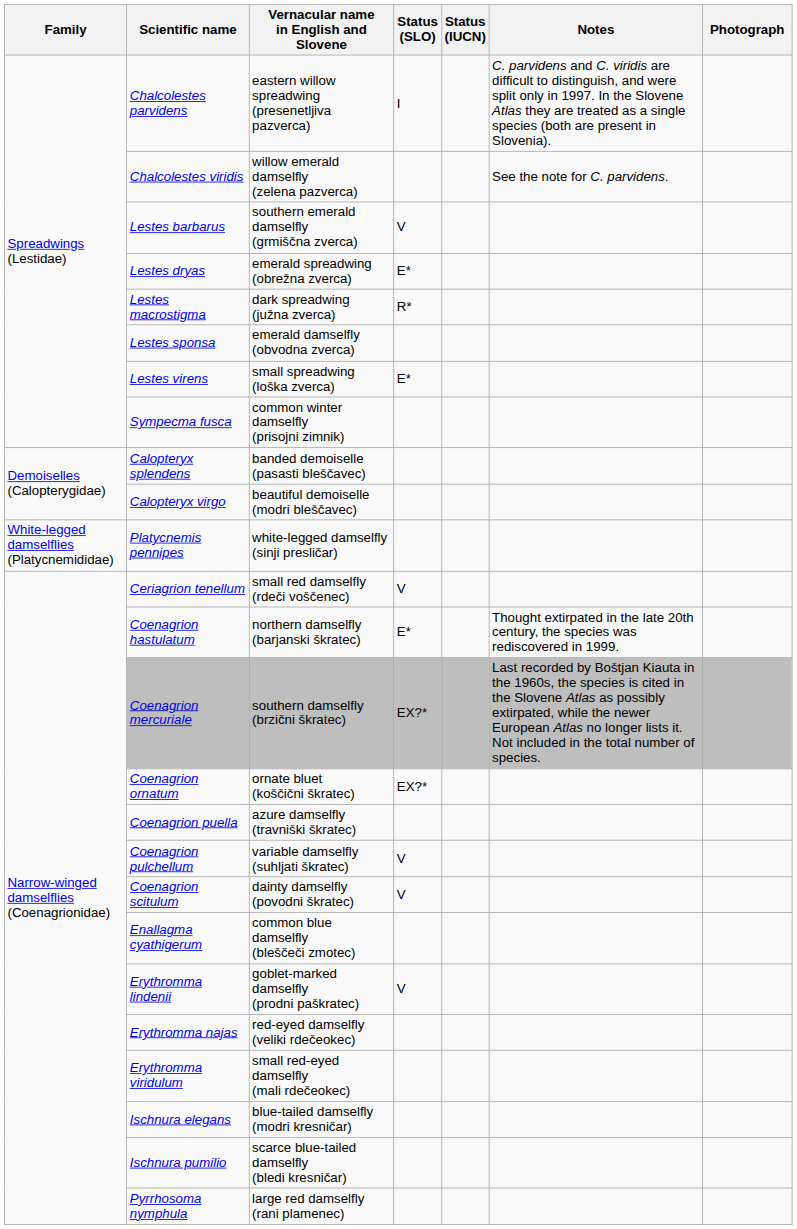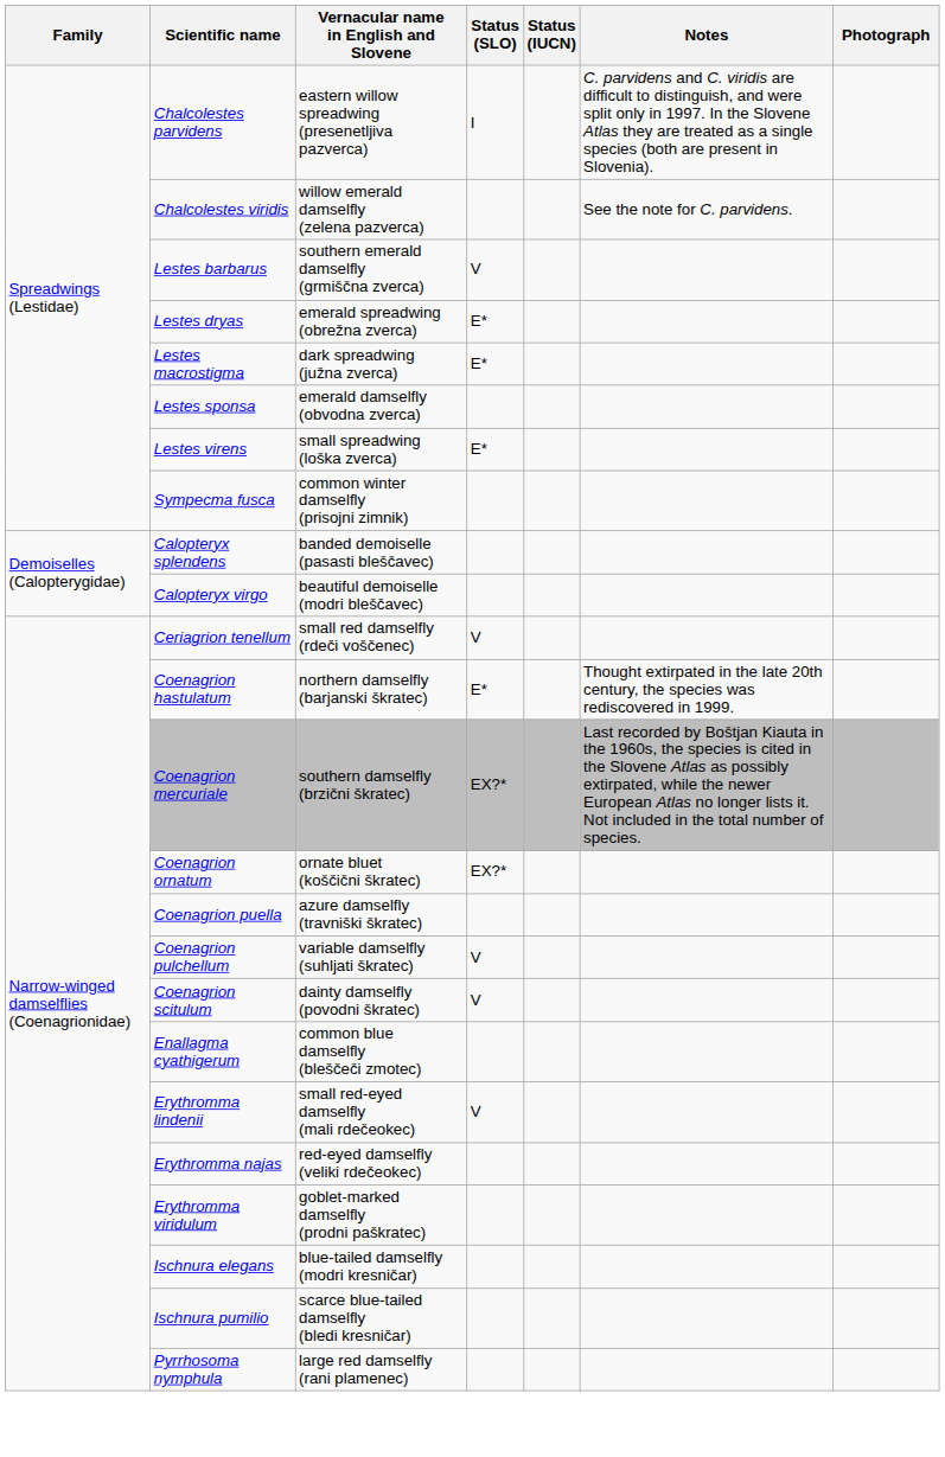Lestes macrostigma | Status (SLO): R* -> E*
- row: White-legged damselflies (Platycnemididae) | Platycnemis pennipes | white-legged damselfly (sinji presličar)
Erythromma lindenii | Vernacular name in English and Slovene: goblet-marked damselfly (prodni paškratec) -> small red-eyed damselfly (mali rdečeokec)
Erythromma viridulum | Vernacular name in English and Slovene: small red-eyed damselfly (mali rdečeokec) -> goblet-marked damselfly (prodni paškratec)
